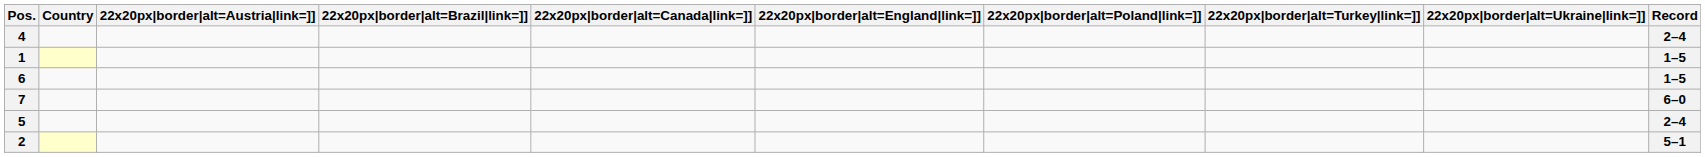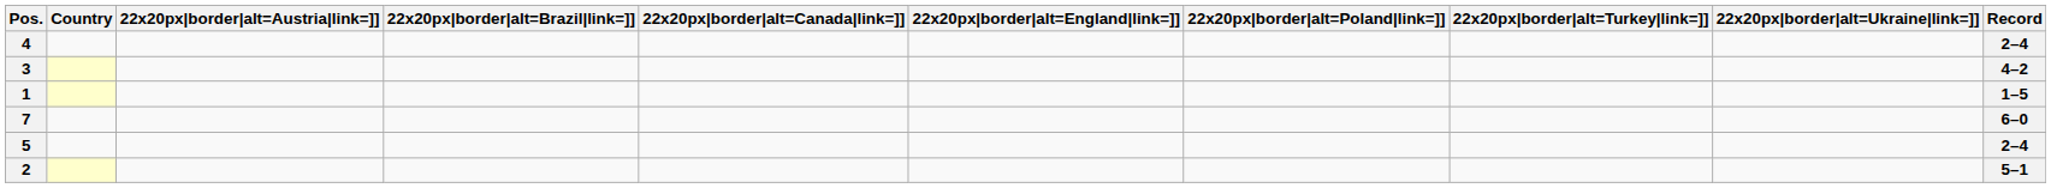+ row: 3 | 4–2
- row: 6 | 1–5
